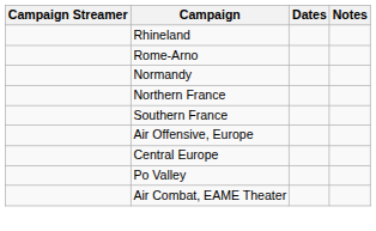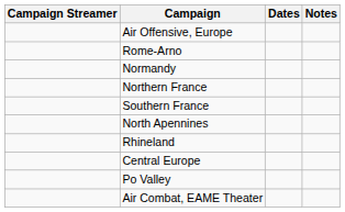rows swapped: Air Offensive, Europe <-> Rhineland
+ row: North Apennines
